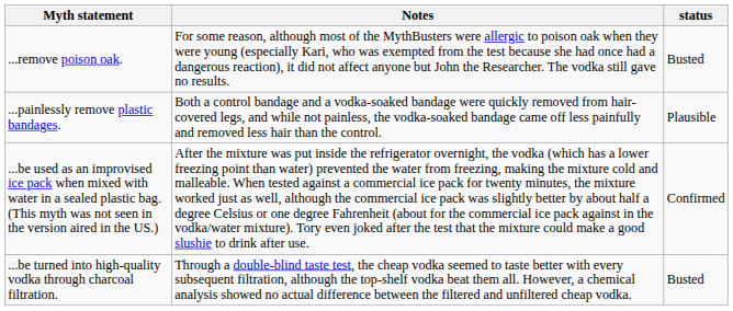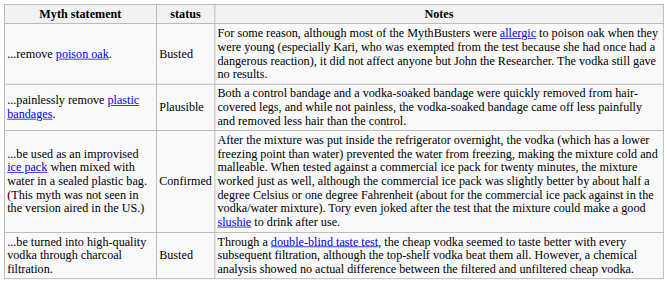columns swapped: status <-> Notes
